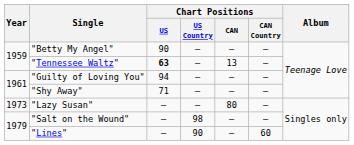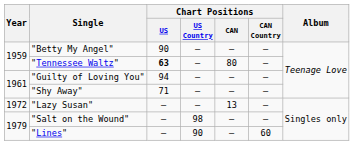"Tennessee Waltz" | Chart Positions / CAN: 13 -> 80
"Lazy Susan" | Year: 1973 -> 1972
"Lazy Susan" | Chart Positions / CAN: 80 -> 13
